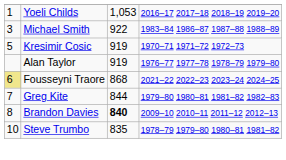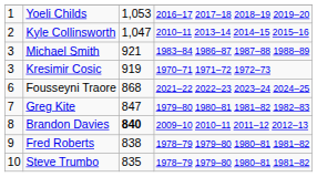+ row: 2 | Kyle Collinsworth | 1,047 | 2010–11 2013–14 2014–15 2015–16
Michael Smith | column 3: 922 -> 921
Kresimir Cosic | column 1: 5 -> 3
- row: Alan Taylor | 919 | 1976–77 1977–78 1978–79 1979–80
Fousseyni Traore | column 1: khaki background -> no background
Greg Kite | column 3: 844 -> 847
+ row: 9 | Fred Roberts | 838 | 1978–79 1979–80 1980–81 1981–82
